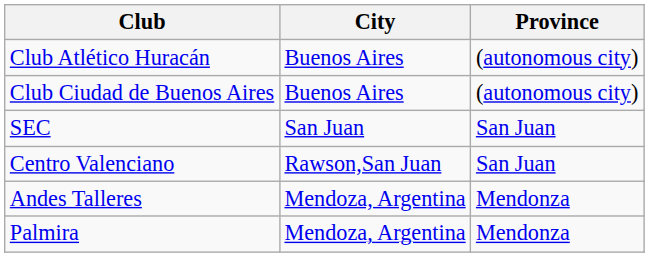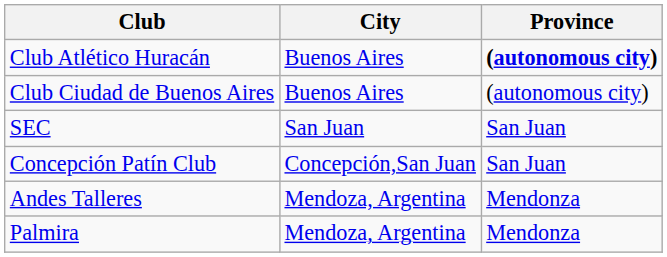Club Atlético Huracán | Province: normal -> bold
+ row: Concepción Patín Club | Concepción,San Juan | San Juan
- row: Centro Valenciano | Rawson,San Juan | San Juan
